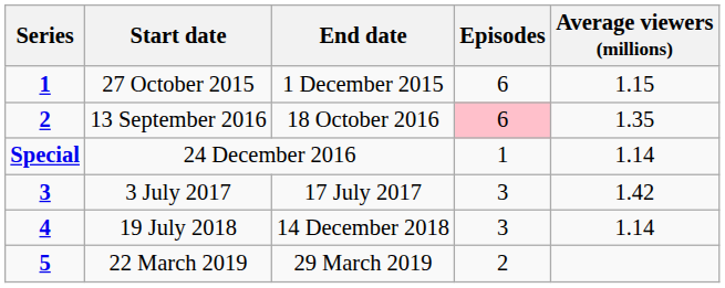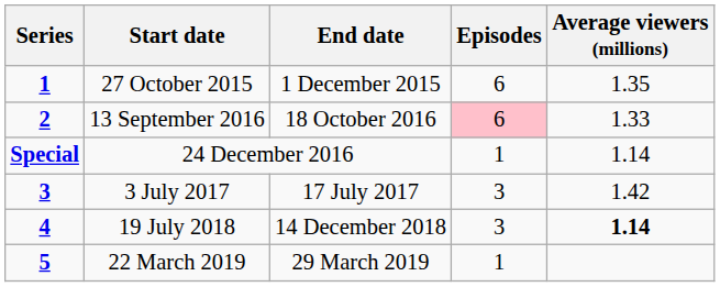27 October 2015 | Average viewers (millions): 1.15 -> 1.35
13 September 2016 | Average viewers (millions): 1.35 -> 1.33
19 July 2018 | Average viewers (millions): normal -> bold
22 March 2019 | Episodes: 2 -> 1
